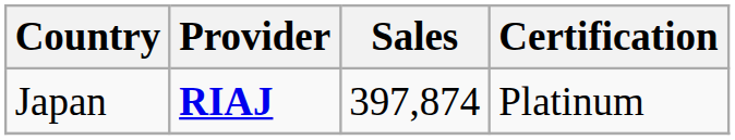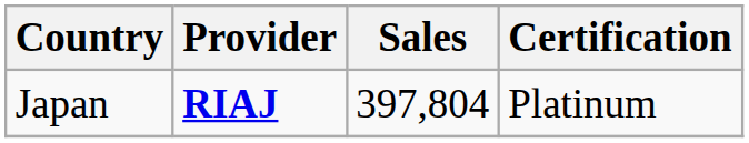Japan | Sales: 397,874 -> 397,804
